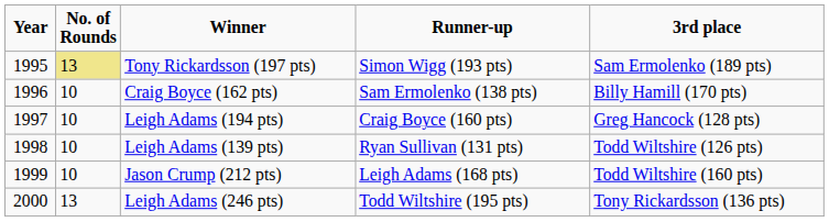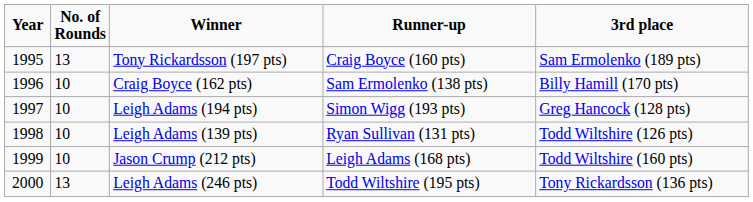Tony Rickardsson (197 pts) | No. of Rounds: khaki background -> no background
Tony Rickardsson (197 pts) | Runner-up: Simon Wigg (193 pts) -> Craig Boyce (160 pts)
Leigh Adams (194 pts) | Runner-up: Craig Boyce (160 pts) -> Simon Wigg (193 pts)
